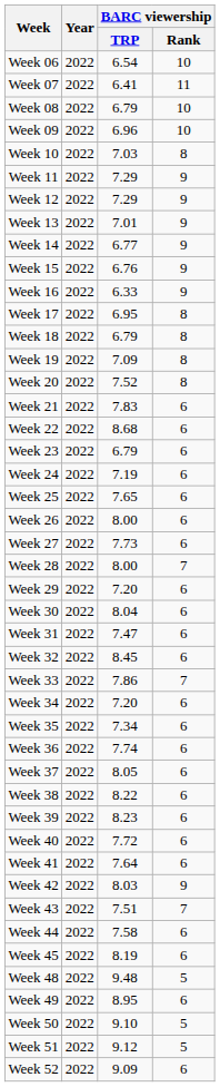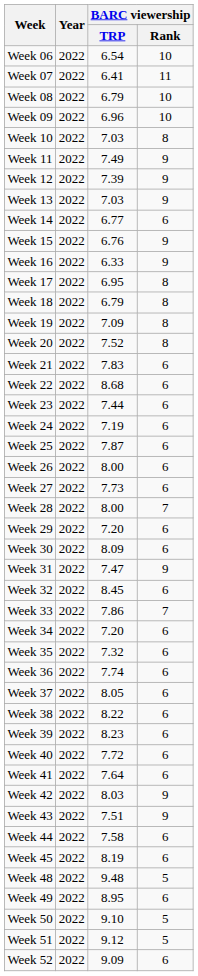Week 11 | BARC viewership / TRP: 7.29 -> 7.49
Week 12 | BARC viewership / TRP: 7.29 -> 7.39
Week 13 | BARC viewership / TRP: 7.01 -> 7.03
Week 14 | BARC viewership / Rank: 9 -> 6
Week 23 | BARC viewership / TRP: 6.79 -> 7.44
Week 25 | BARC viewership / TRP: 7.65 -> 7.87
Week 30 | BARC viewership / TRP: 8.04 -> 8.09
Week 31 | BARC viewership / Rank: 6 -> 9
Week 35 | BARC viewership / TRP: 7.34 -> 7.32
Week 43 | BARC viewership / Rank: 7 -> 9
